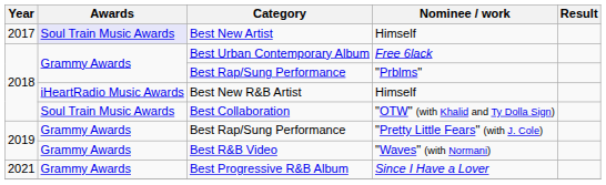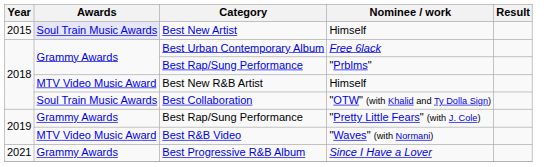Best New Artist | Year: 2017 -> 2015
Best New R&B Artist | Awards: iHeartRadio Music Awards -> MTV Video Music Award
Best R&B Video | Awards: Grammy Awards -> MTV Video Music Award
